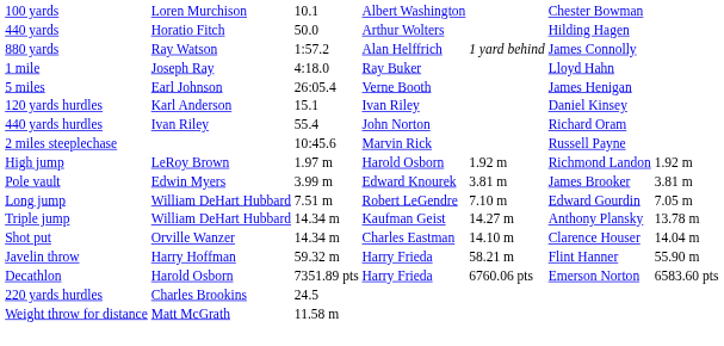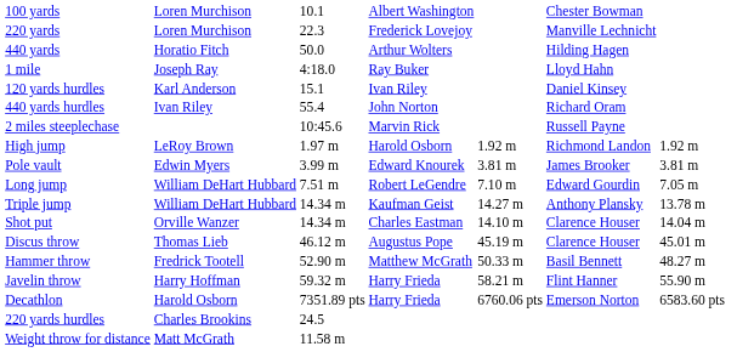+ row: 220 yards | Loren Murchison | 22.3 | Frederick Lovejoy | Manville Lechnicht
- row: 880 yards | Ray Watson | 1:57.2 | Alan Helffrich | 1 yard behind | James Connolly
- row: 5 miles | Earl Johnson | 26:05.4 | Verne Booth | James Henigan
+ row: Discus throw | Thomas Lieb | 46.12 m | Augustus Pope | 45.19 m | Clarence Houser | 45.01 m
+ row: Hammer throw | Fredrick Tootell | 52.90 m | Matthew McGrath | 50.33 m | Basil Bennett | 48.27 m
